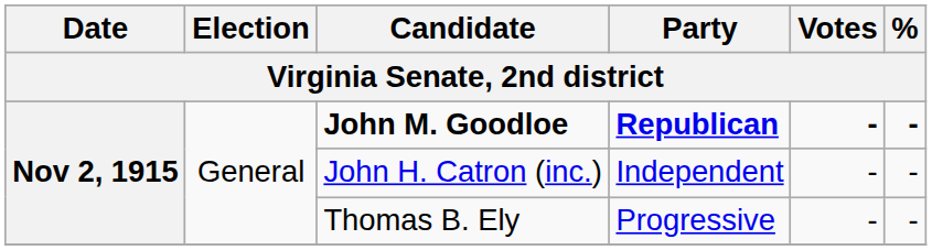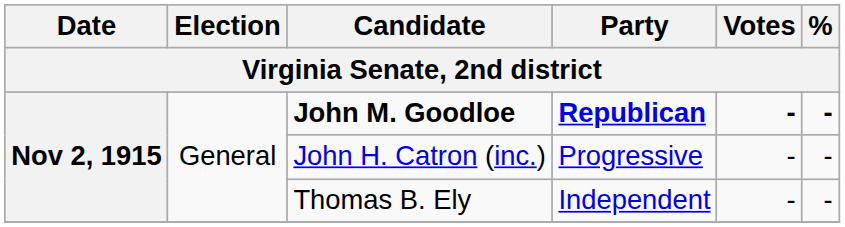John H. Catron (inc.) | Party: Independent -> Progressive
Thomas B. Ely | Party: Progressive -> Independent
